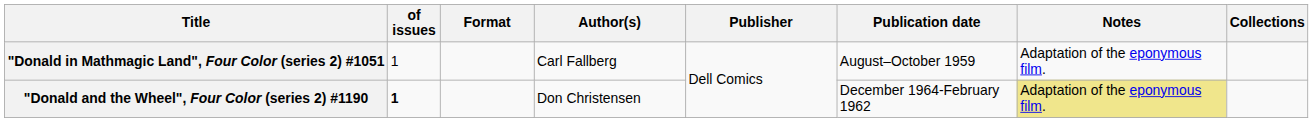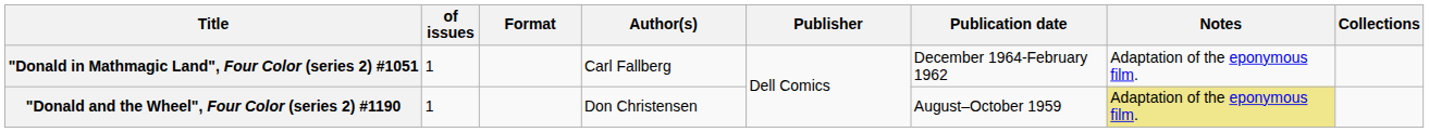"Donald in Mathmagic Land", Four Color (series 2) #1051 | Publication date: August–October 1959 -> December 1964-February 1962
"Donald and the Wheel", Four Color (series 2) #1190 | of issues: bold -> normal
"Donald and the Wheel", Four Color (series 2) #1190 | Publication date: December 1964-February 1962 -> August–October 1959
